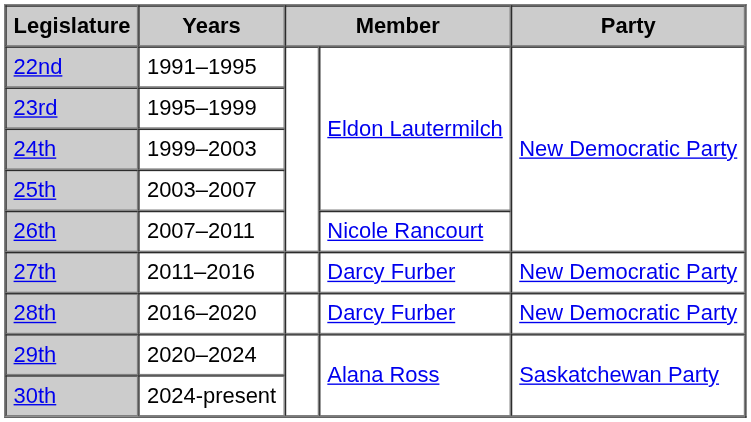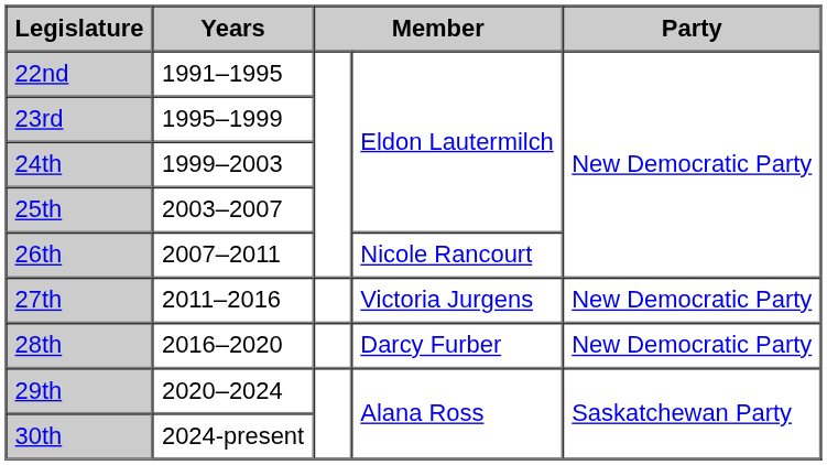27th | column 4: Darcy Furber -> Victoria Jurgens
